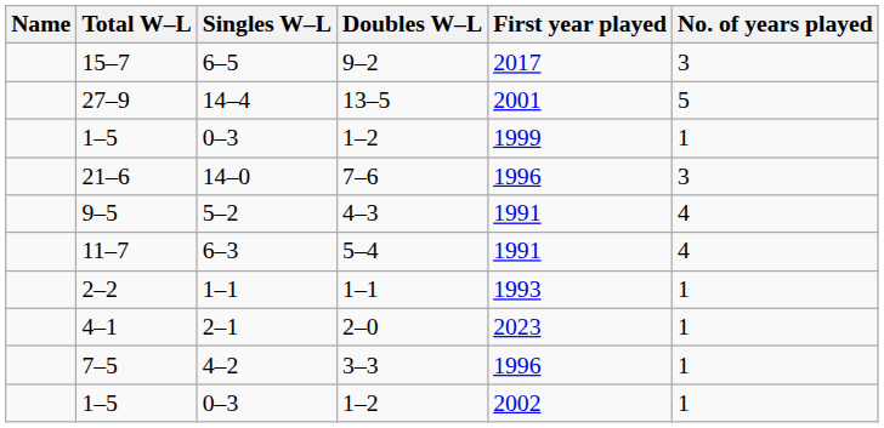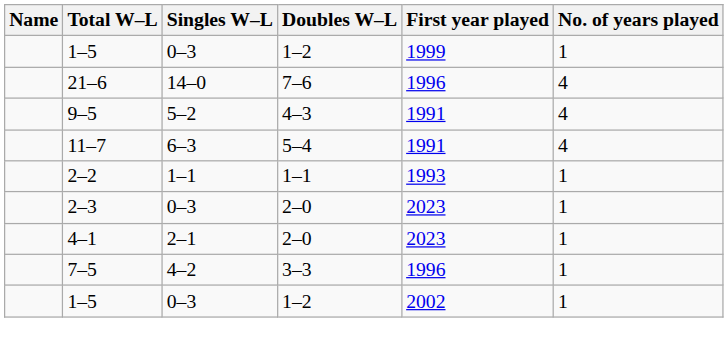- row: 15–7 | 6–5 | 9–2 | 2017 | 3
- row: 27–9 | 14–4 | 13–5 | 2001 | 5
21–6 | No. of years played: 3 -> 4
+ row: 2–3 | 0–3 | 2–0 | 2023 | 1
